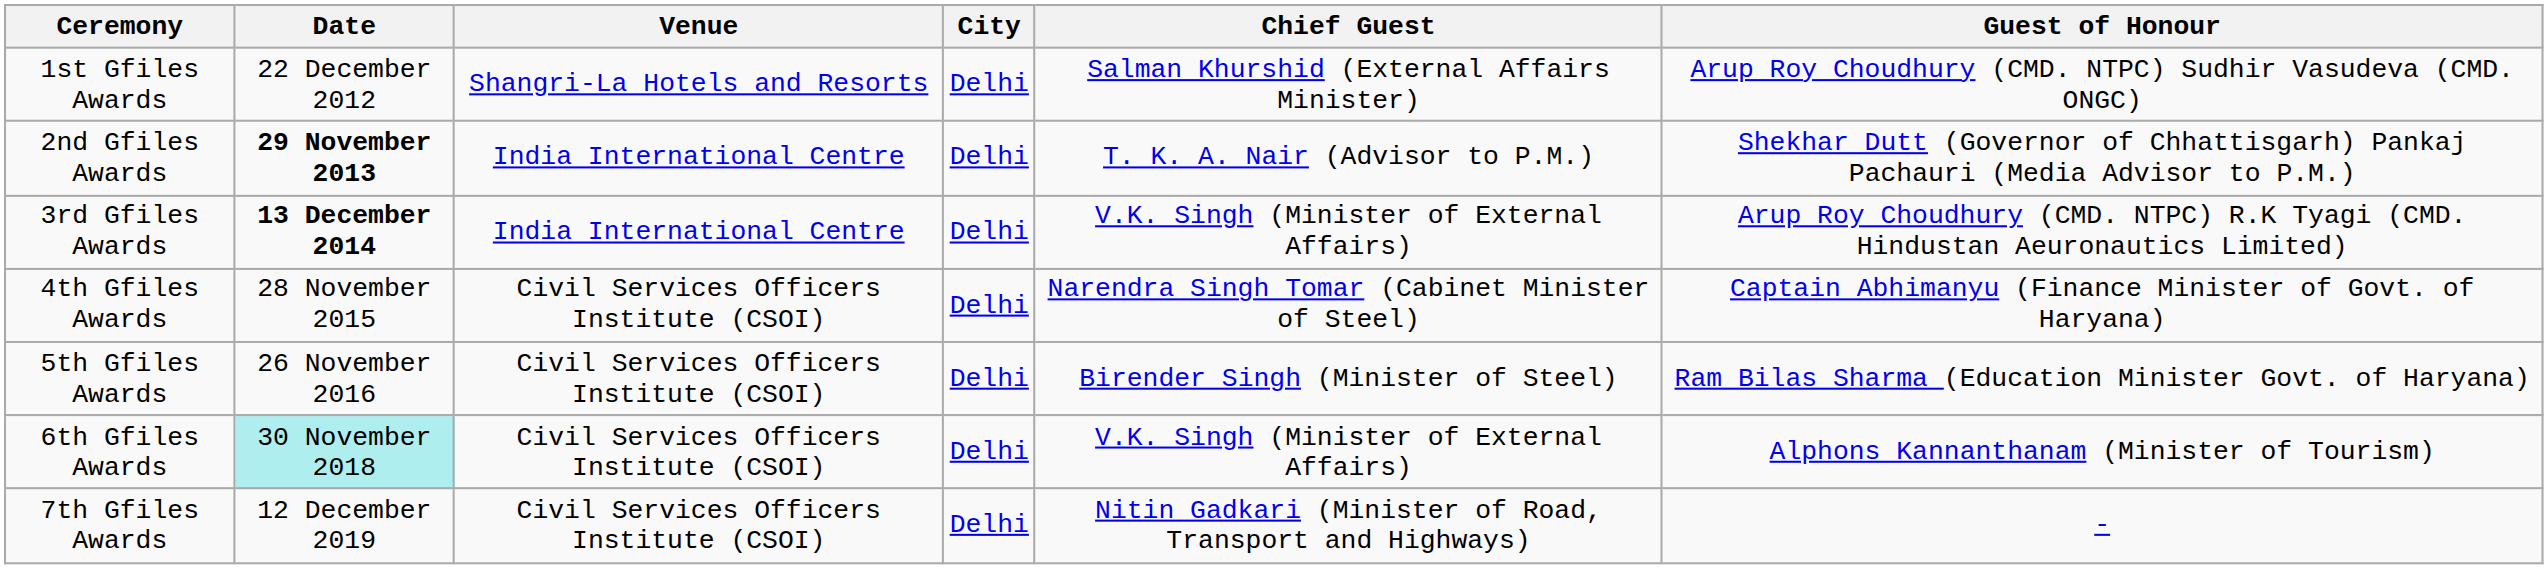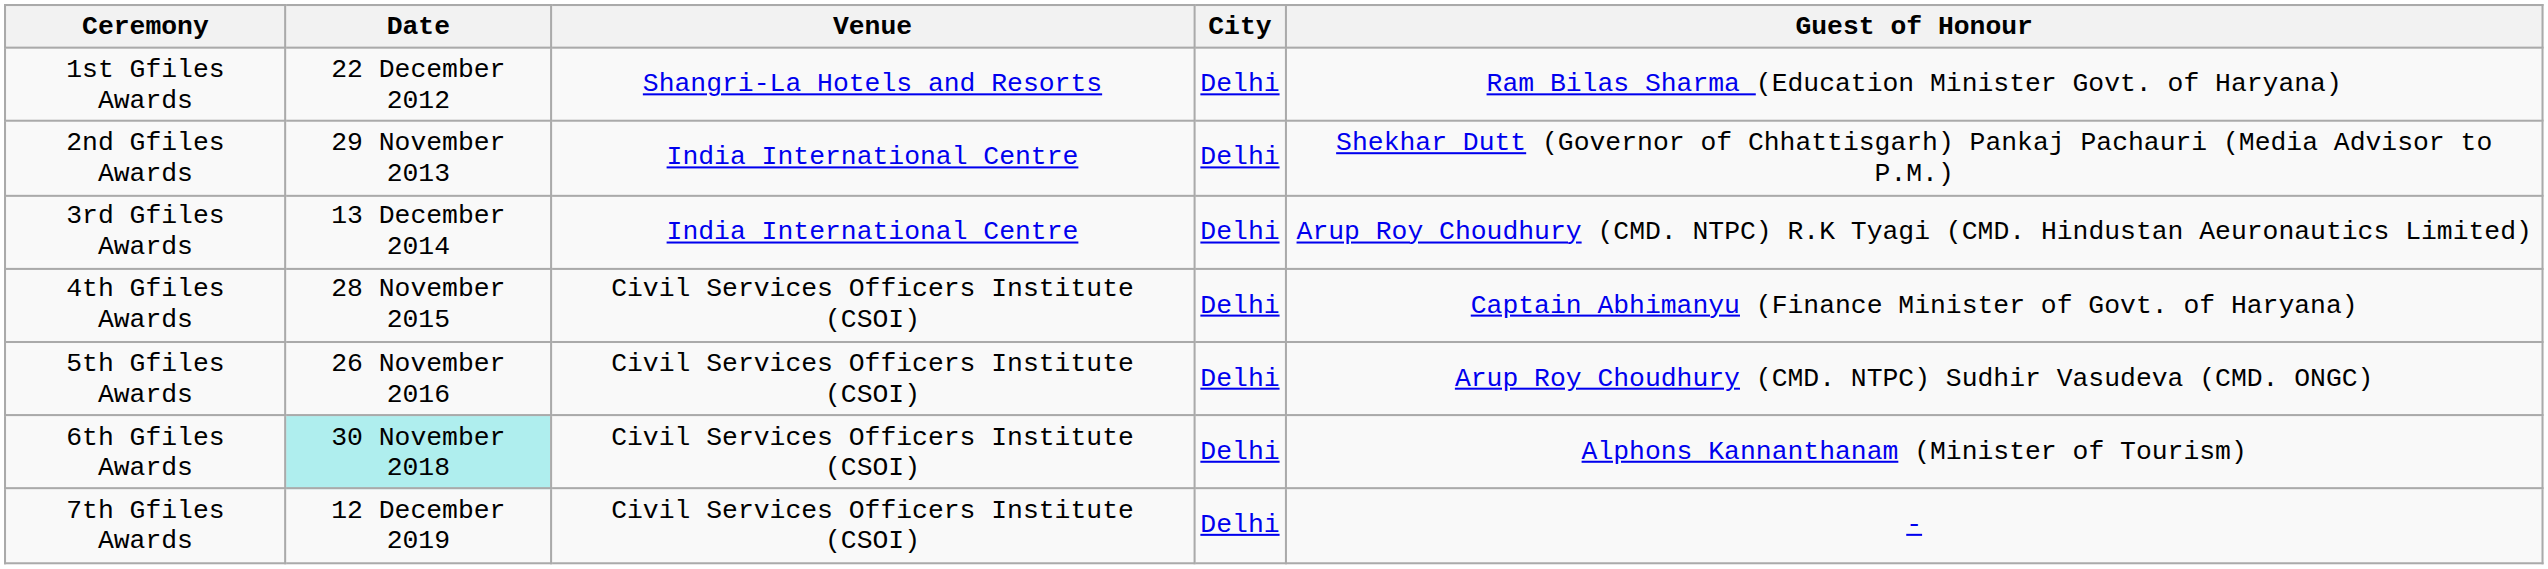- column: Chief Guest | Salman Khurshid (External Affairs Minister) | T. K. A. Nair (Advisor to P.M.) | V.K. Singh (Minister of External Affairs) | Narendra Singh Tomar (Cabinet Minister of Steel) | Birender Singh (Minister of Steel) | V.K. Singh (Minister of External Affairs) | Nitin Gadkari (Minister of Road, Transport and Highways)
1st Gfiles Awards | Guest of Honour: Arup Roy Choudhury (CMD. NTPC) Sudhir Vasudeva (CMD. ONGC) -> Ram Bilas Sharma (Education Minister Govt. of Haryana)
2nd Gfiles Awards | Date: bold -> normal
3rd Gfiles Awards | Date: bold -> normal
5th Gfiles Awards | Guest of Honour: Ram Bilas Sharma (Education Minister Govt. of Haryana) -> Arup Roy Choudhury (CMD. NTPC) Sudhir Vasudeva (CMD. ONGC)
